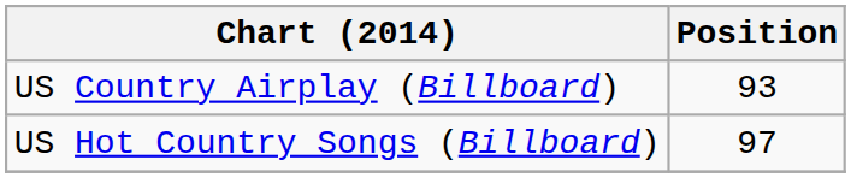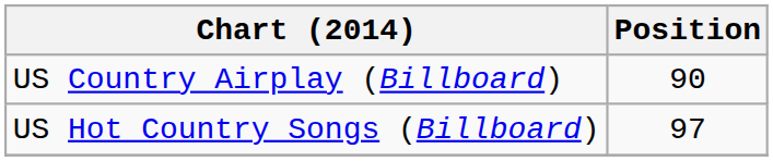US Country Airplay (Billboard) | Position: 93 -> 90
